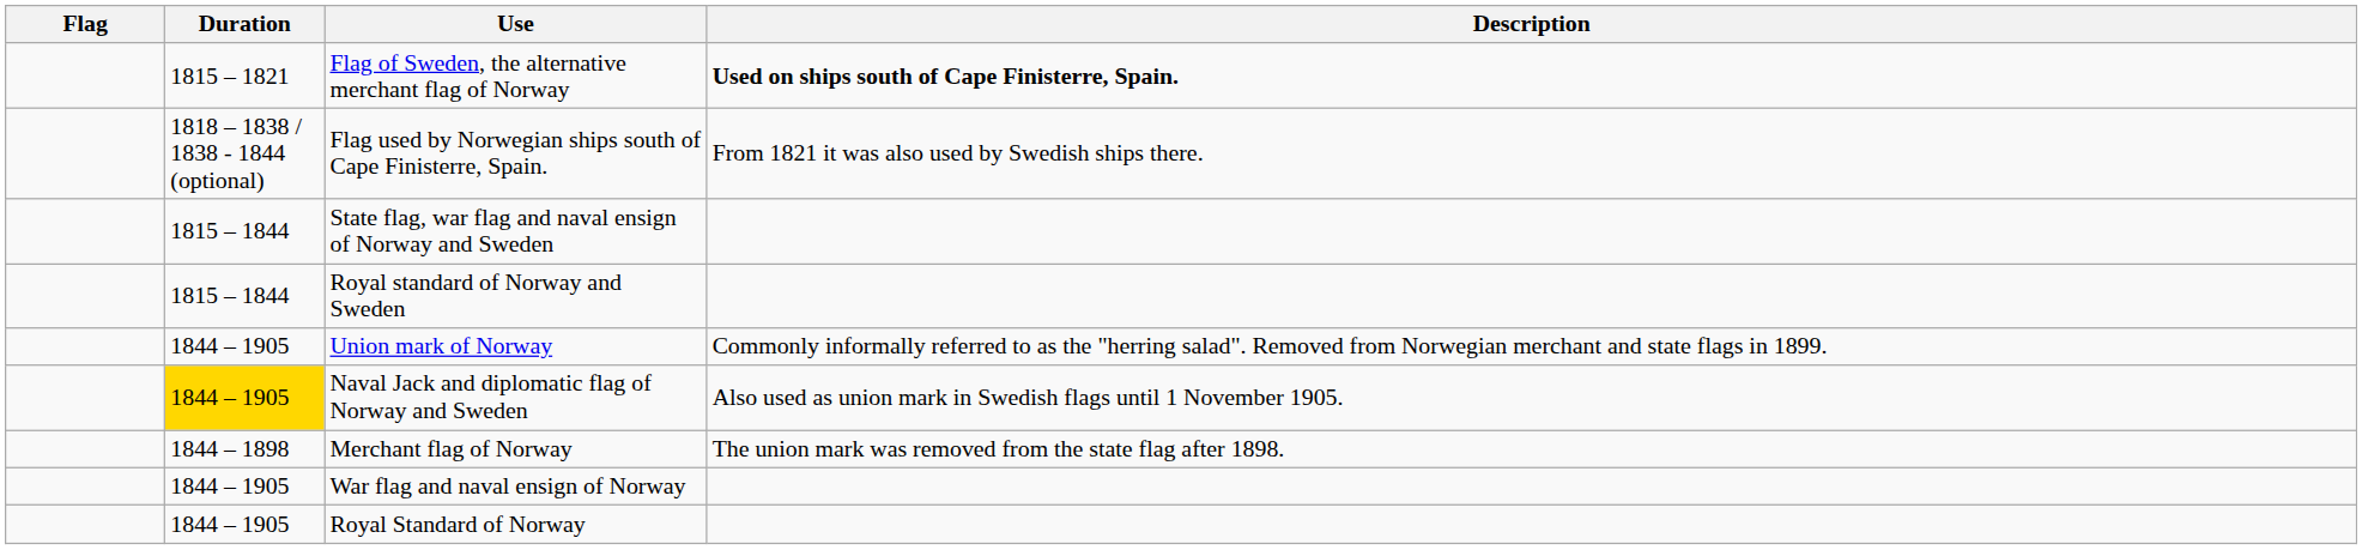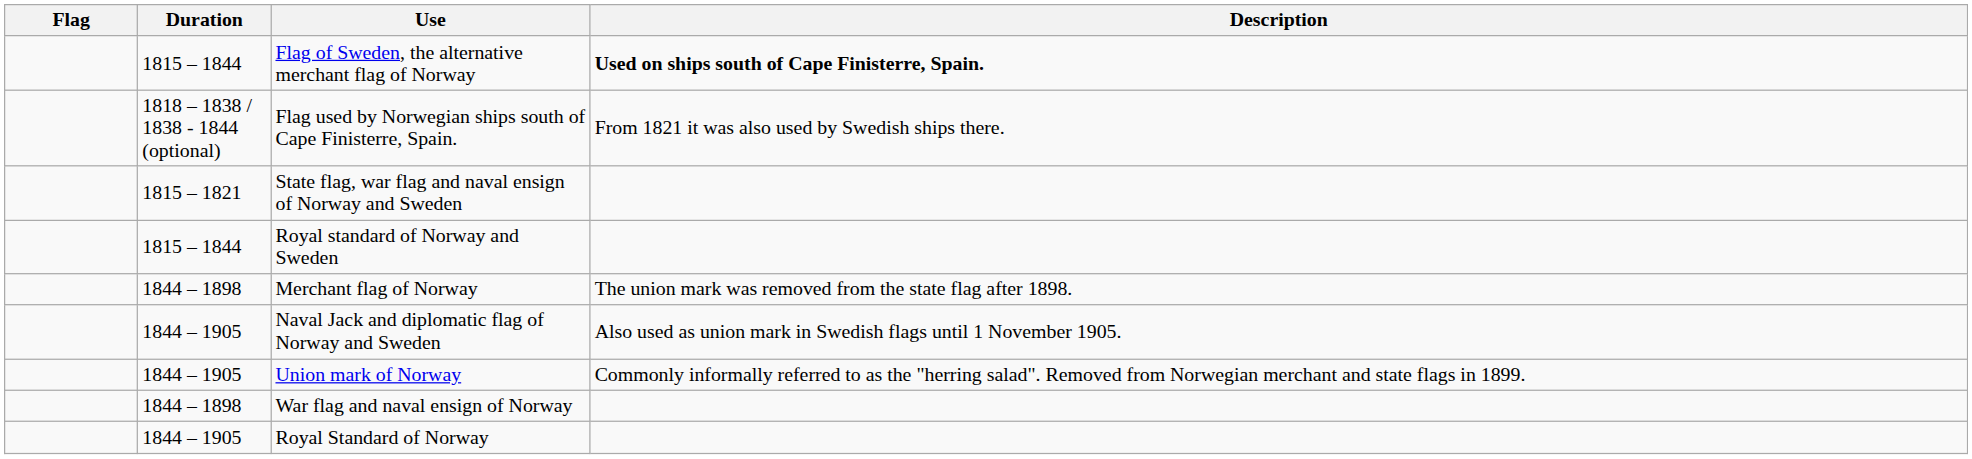Flag of Sweden, the alternative merchant flag of Norway | Duration: 1815 – 1821 -> 1815 – 1844
State flag, war flag and naval ensign of Norway and Sweden | Duration: 1815 – 1844 -> 1815 – 1821
rows swapped: Union mark of Norway <-> Merchant flag of Norway
Naval Jack and diplomatic flag of Norway and Sweden | Duration: gold background -> no background
War flag and naval ensign of Norway | Duration: 1844 – 1905 -> 1844 – 1898
